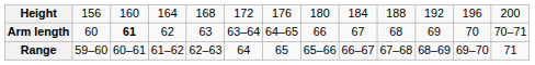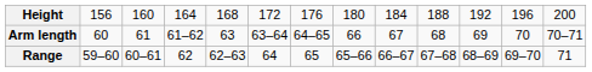Arm length | column 3: bold -> normal
Arm length | column 4: 62 -> 61–62
Range | column 4: 61–62 -> 62
